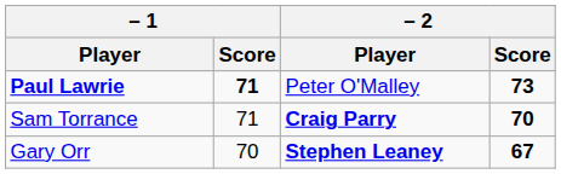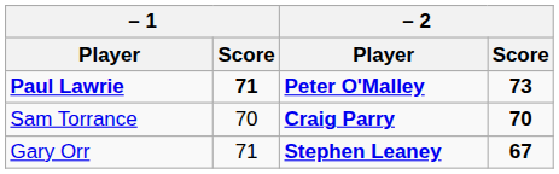Paul Lawrie | – 2 / Player: normal -> bold
Sam Torrance | – 1 / Score: 71 -> 70
Gary Orr | – 1 / Score: 70 -> 71
